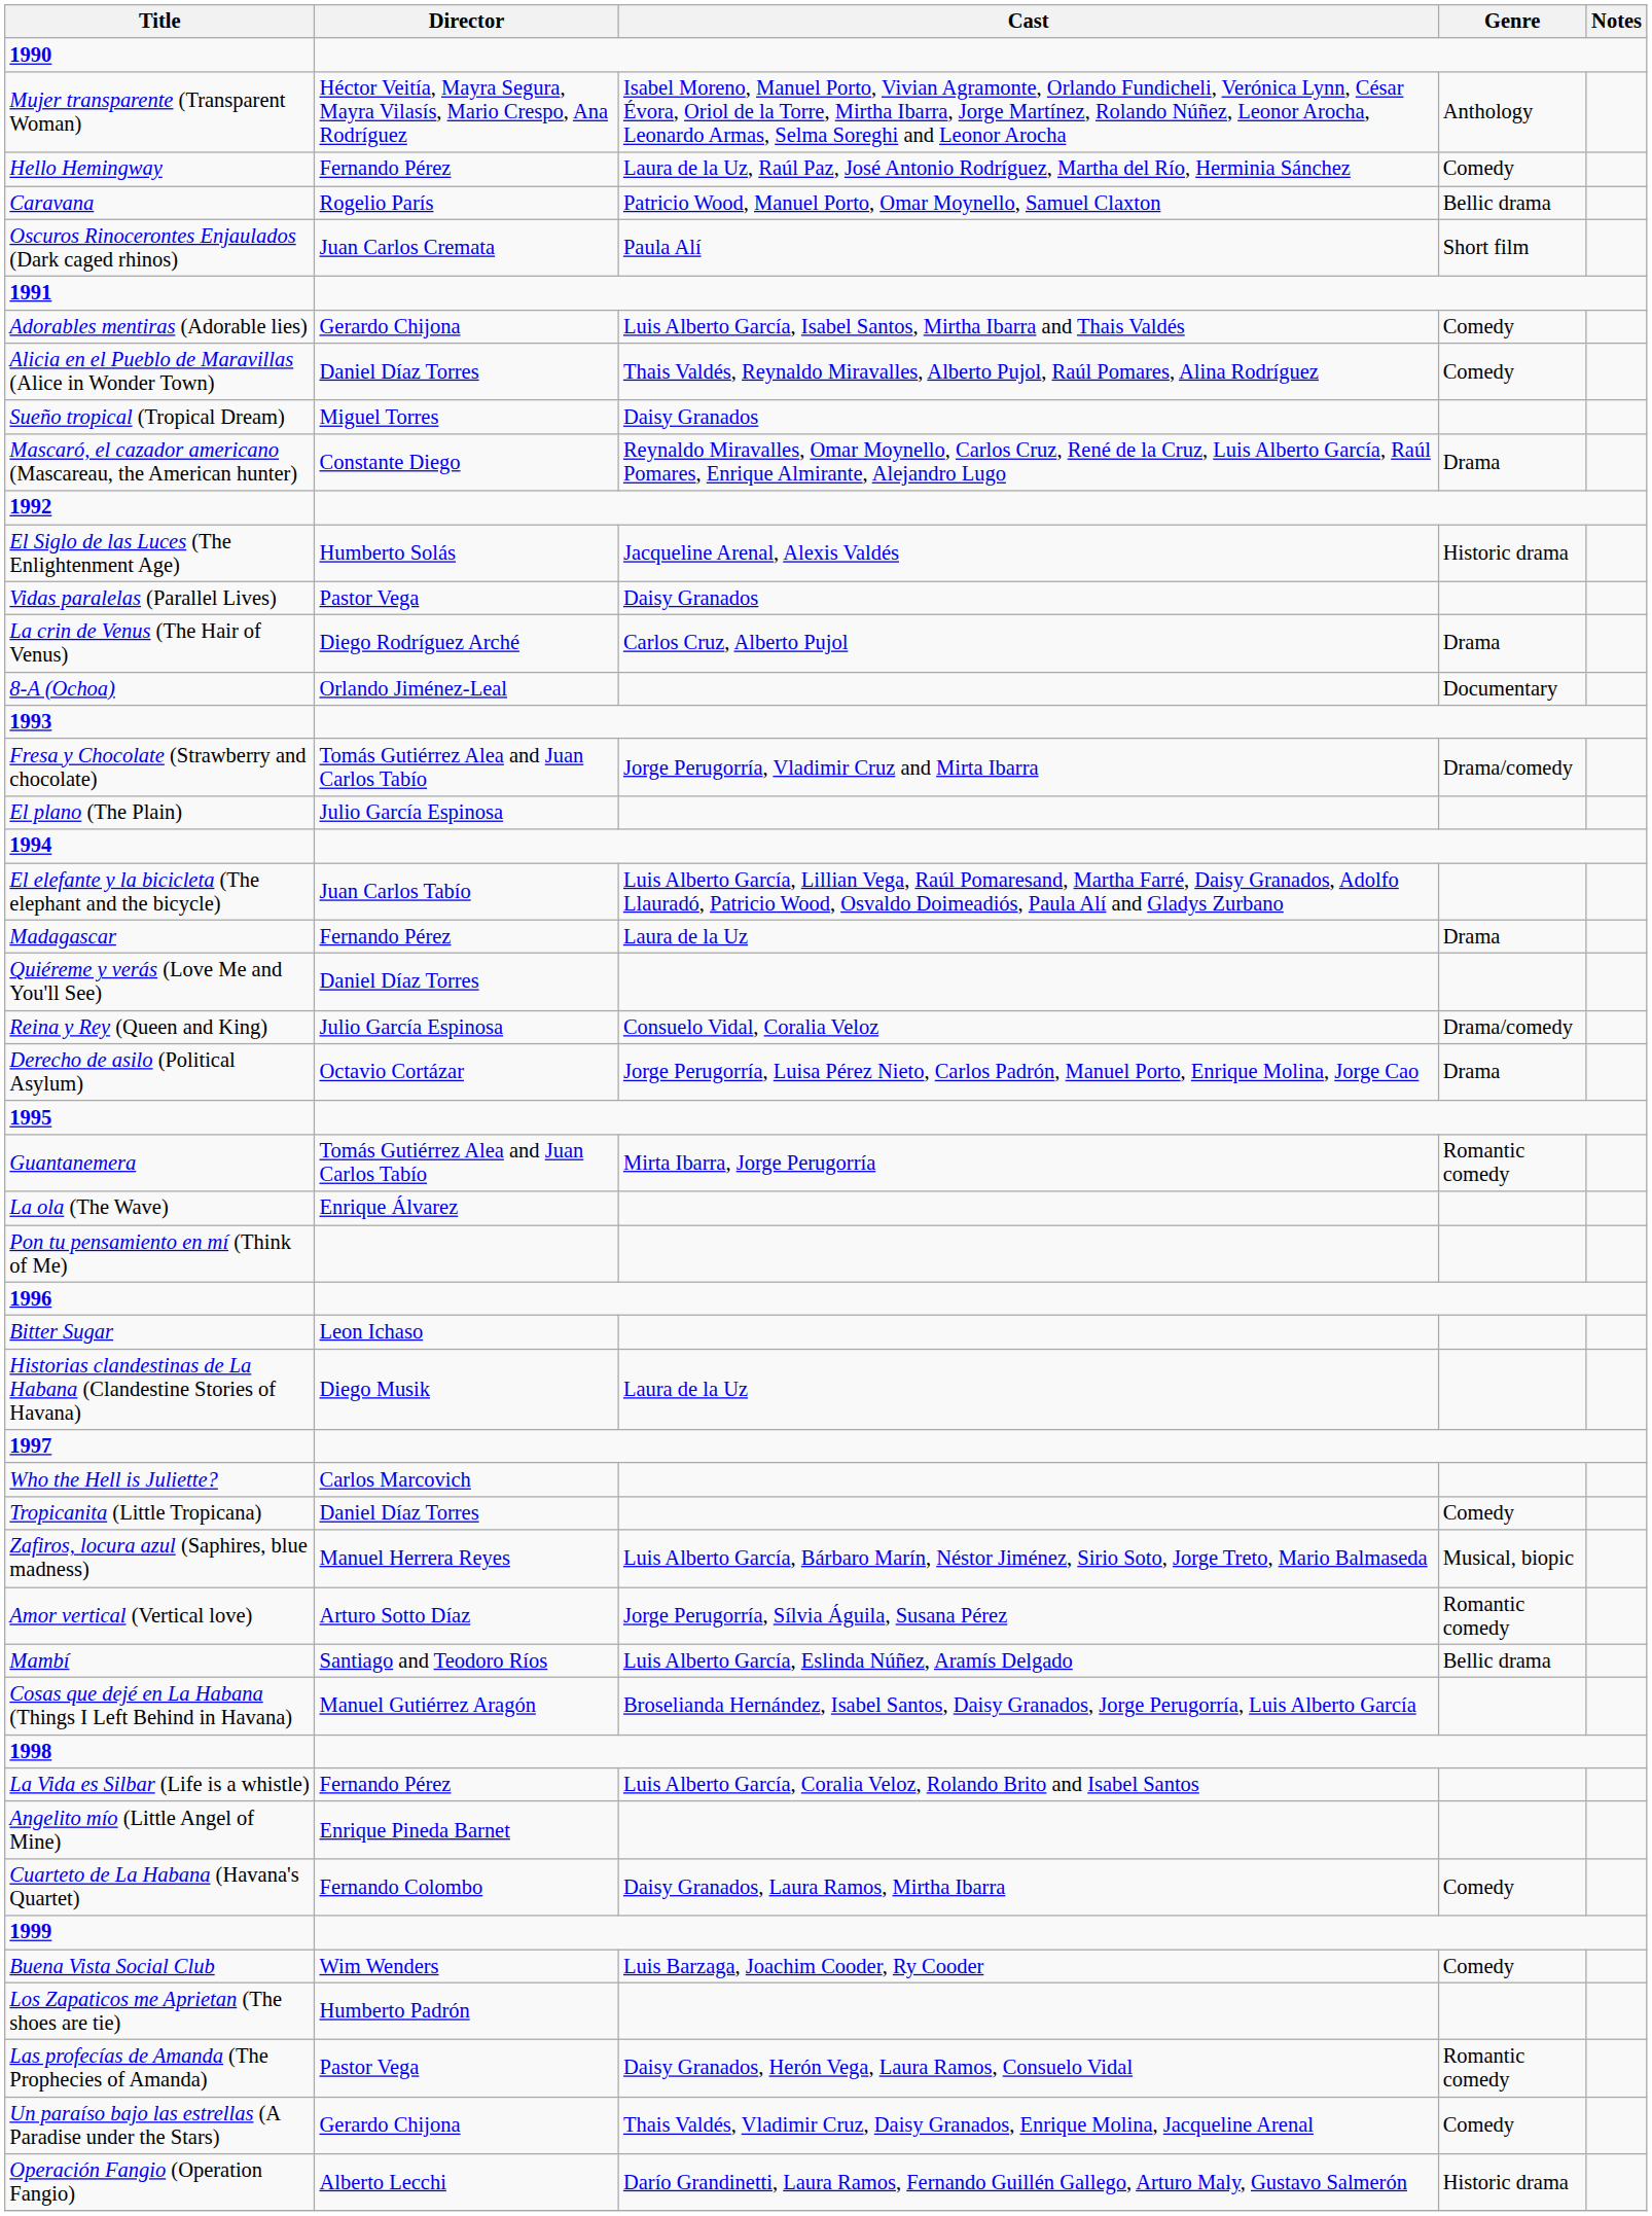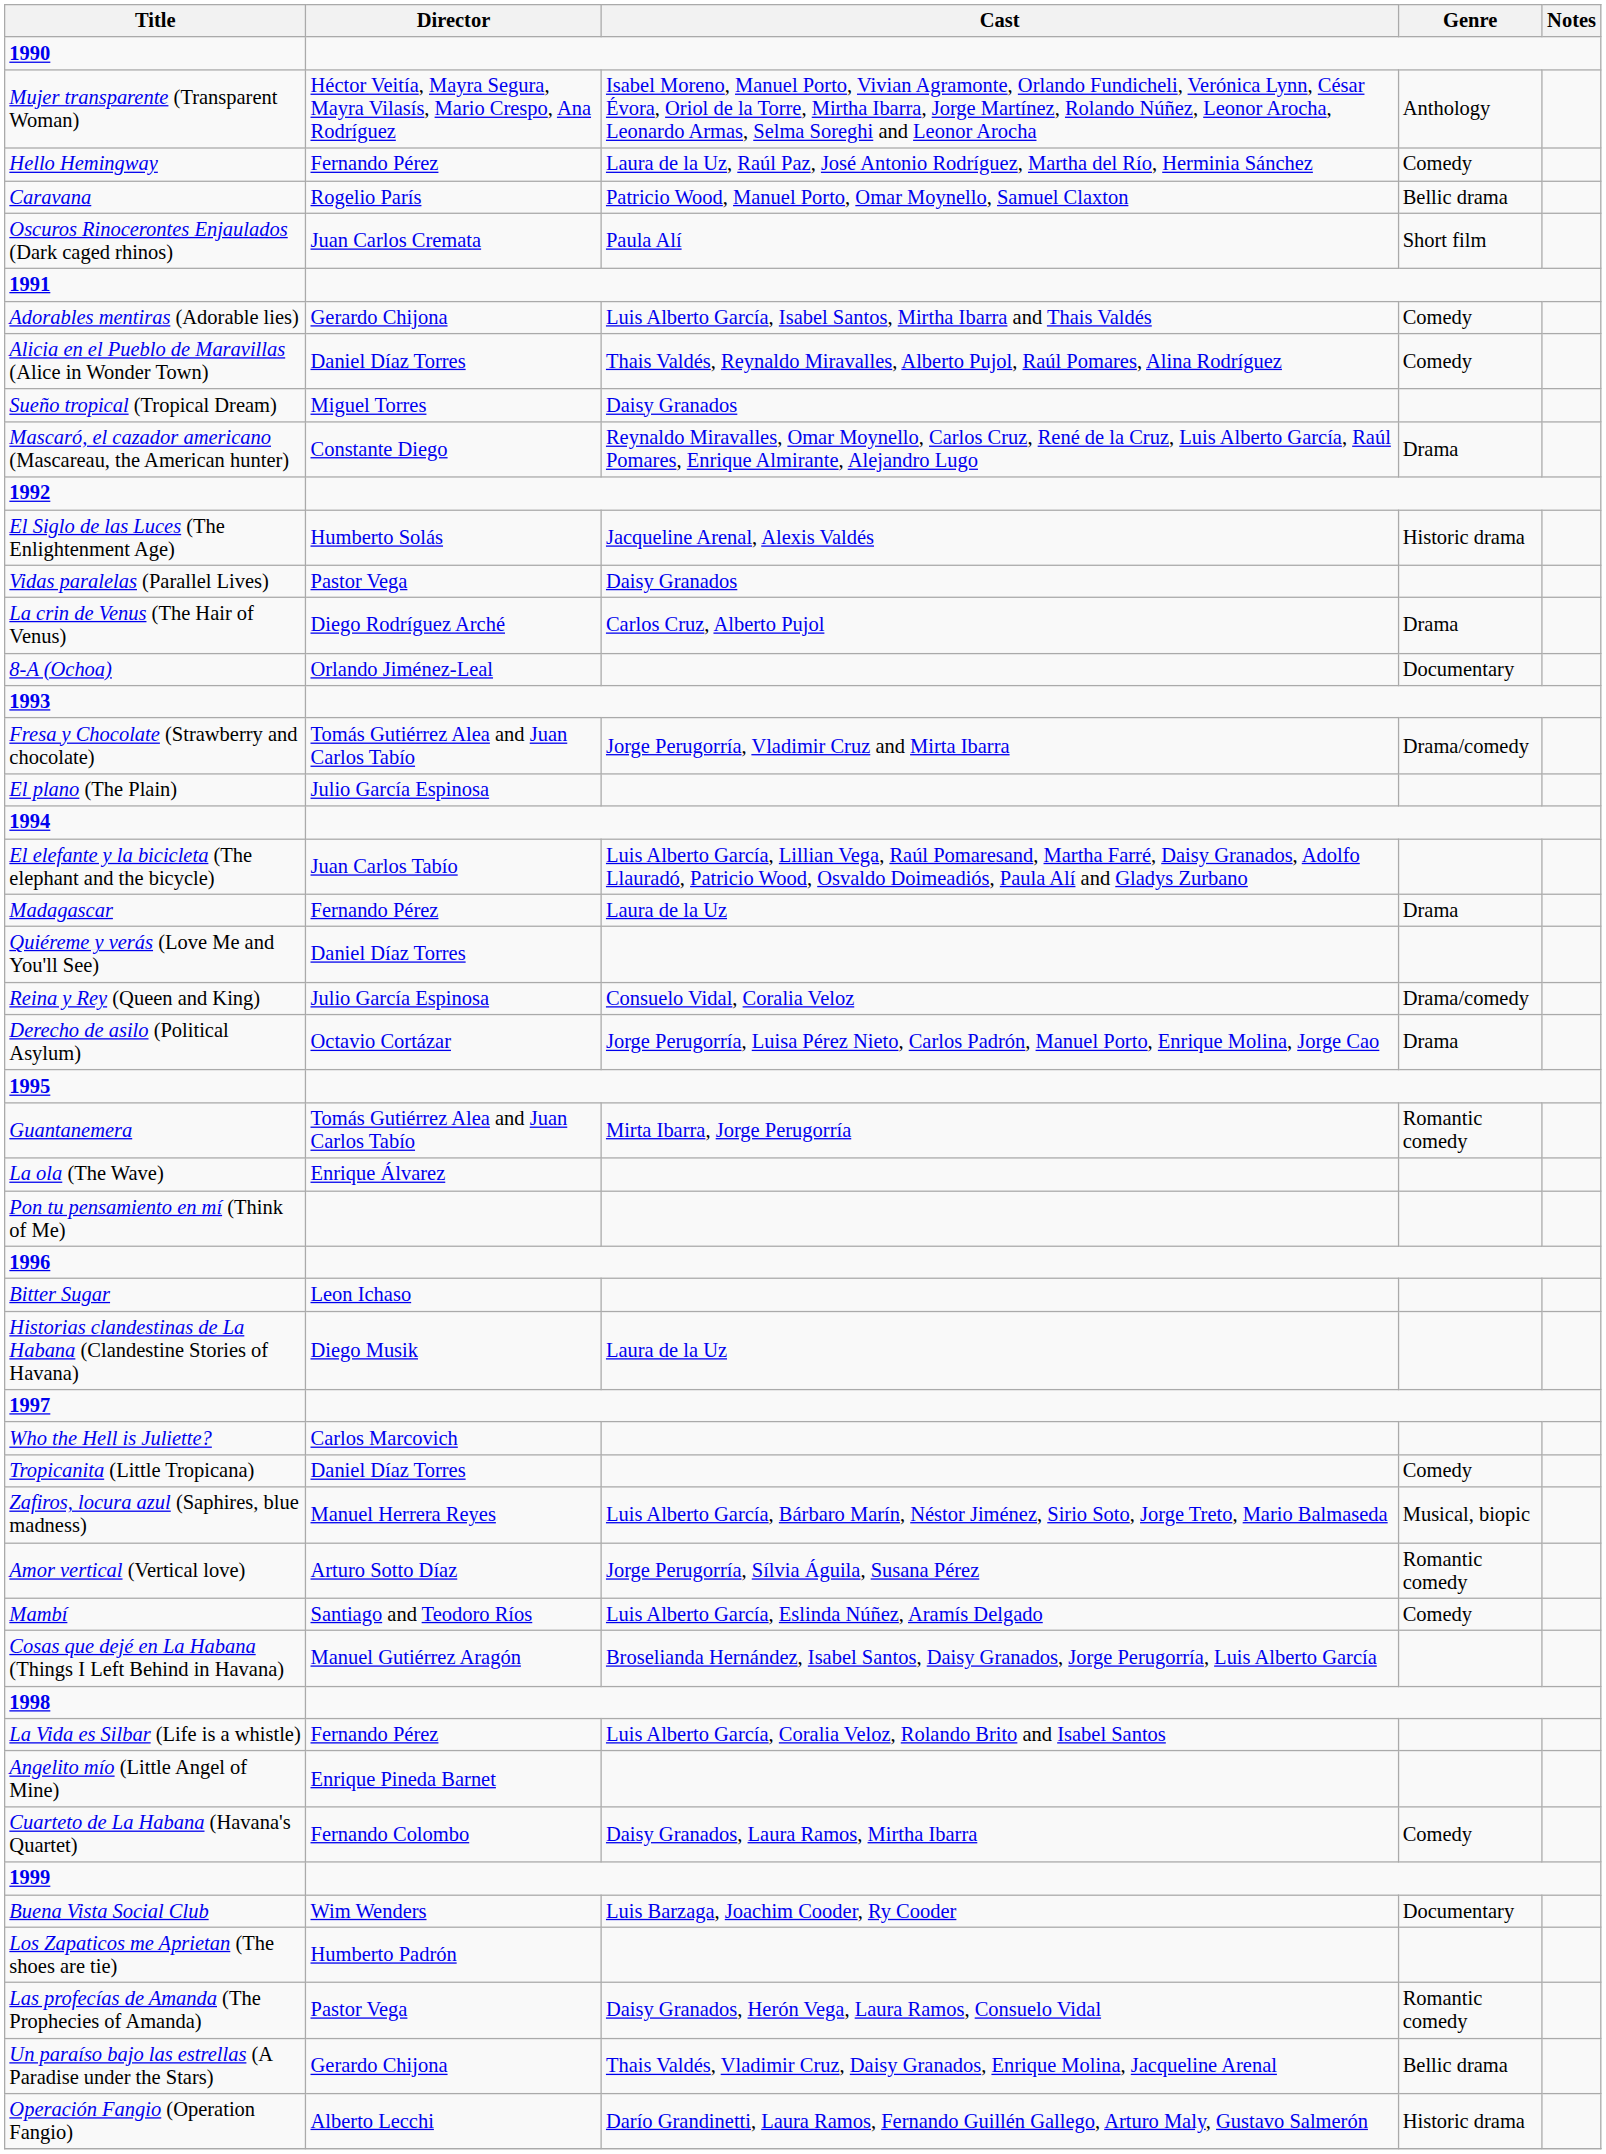Mambí | Genre: Bellic drama -> Comedy
Buena Vista Social Club | Genre: Comedy -> Documentary
Un paraíso bajo las estrellas (A Paradise under the Stars) | Genre: Comedy -> Bellic drama
